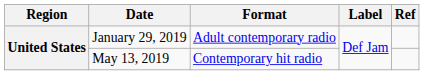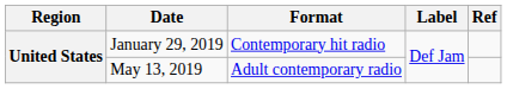January 29, 2019 | Format: Adult contemporary radio -> Contemporary hit radio
May 13, 2019 | Format: Contemporary hit radio -> Adult contemporary radio
